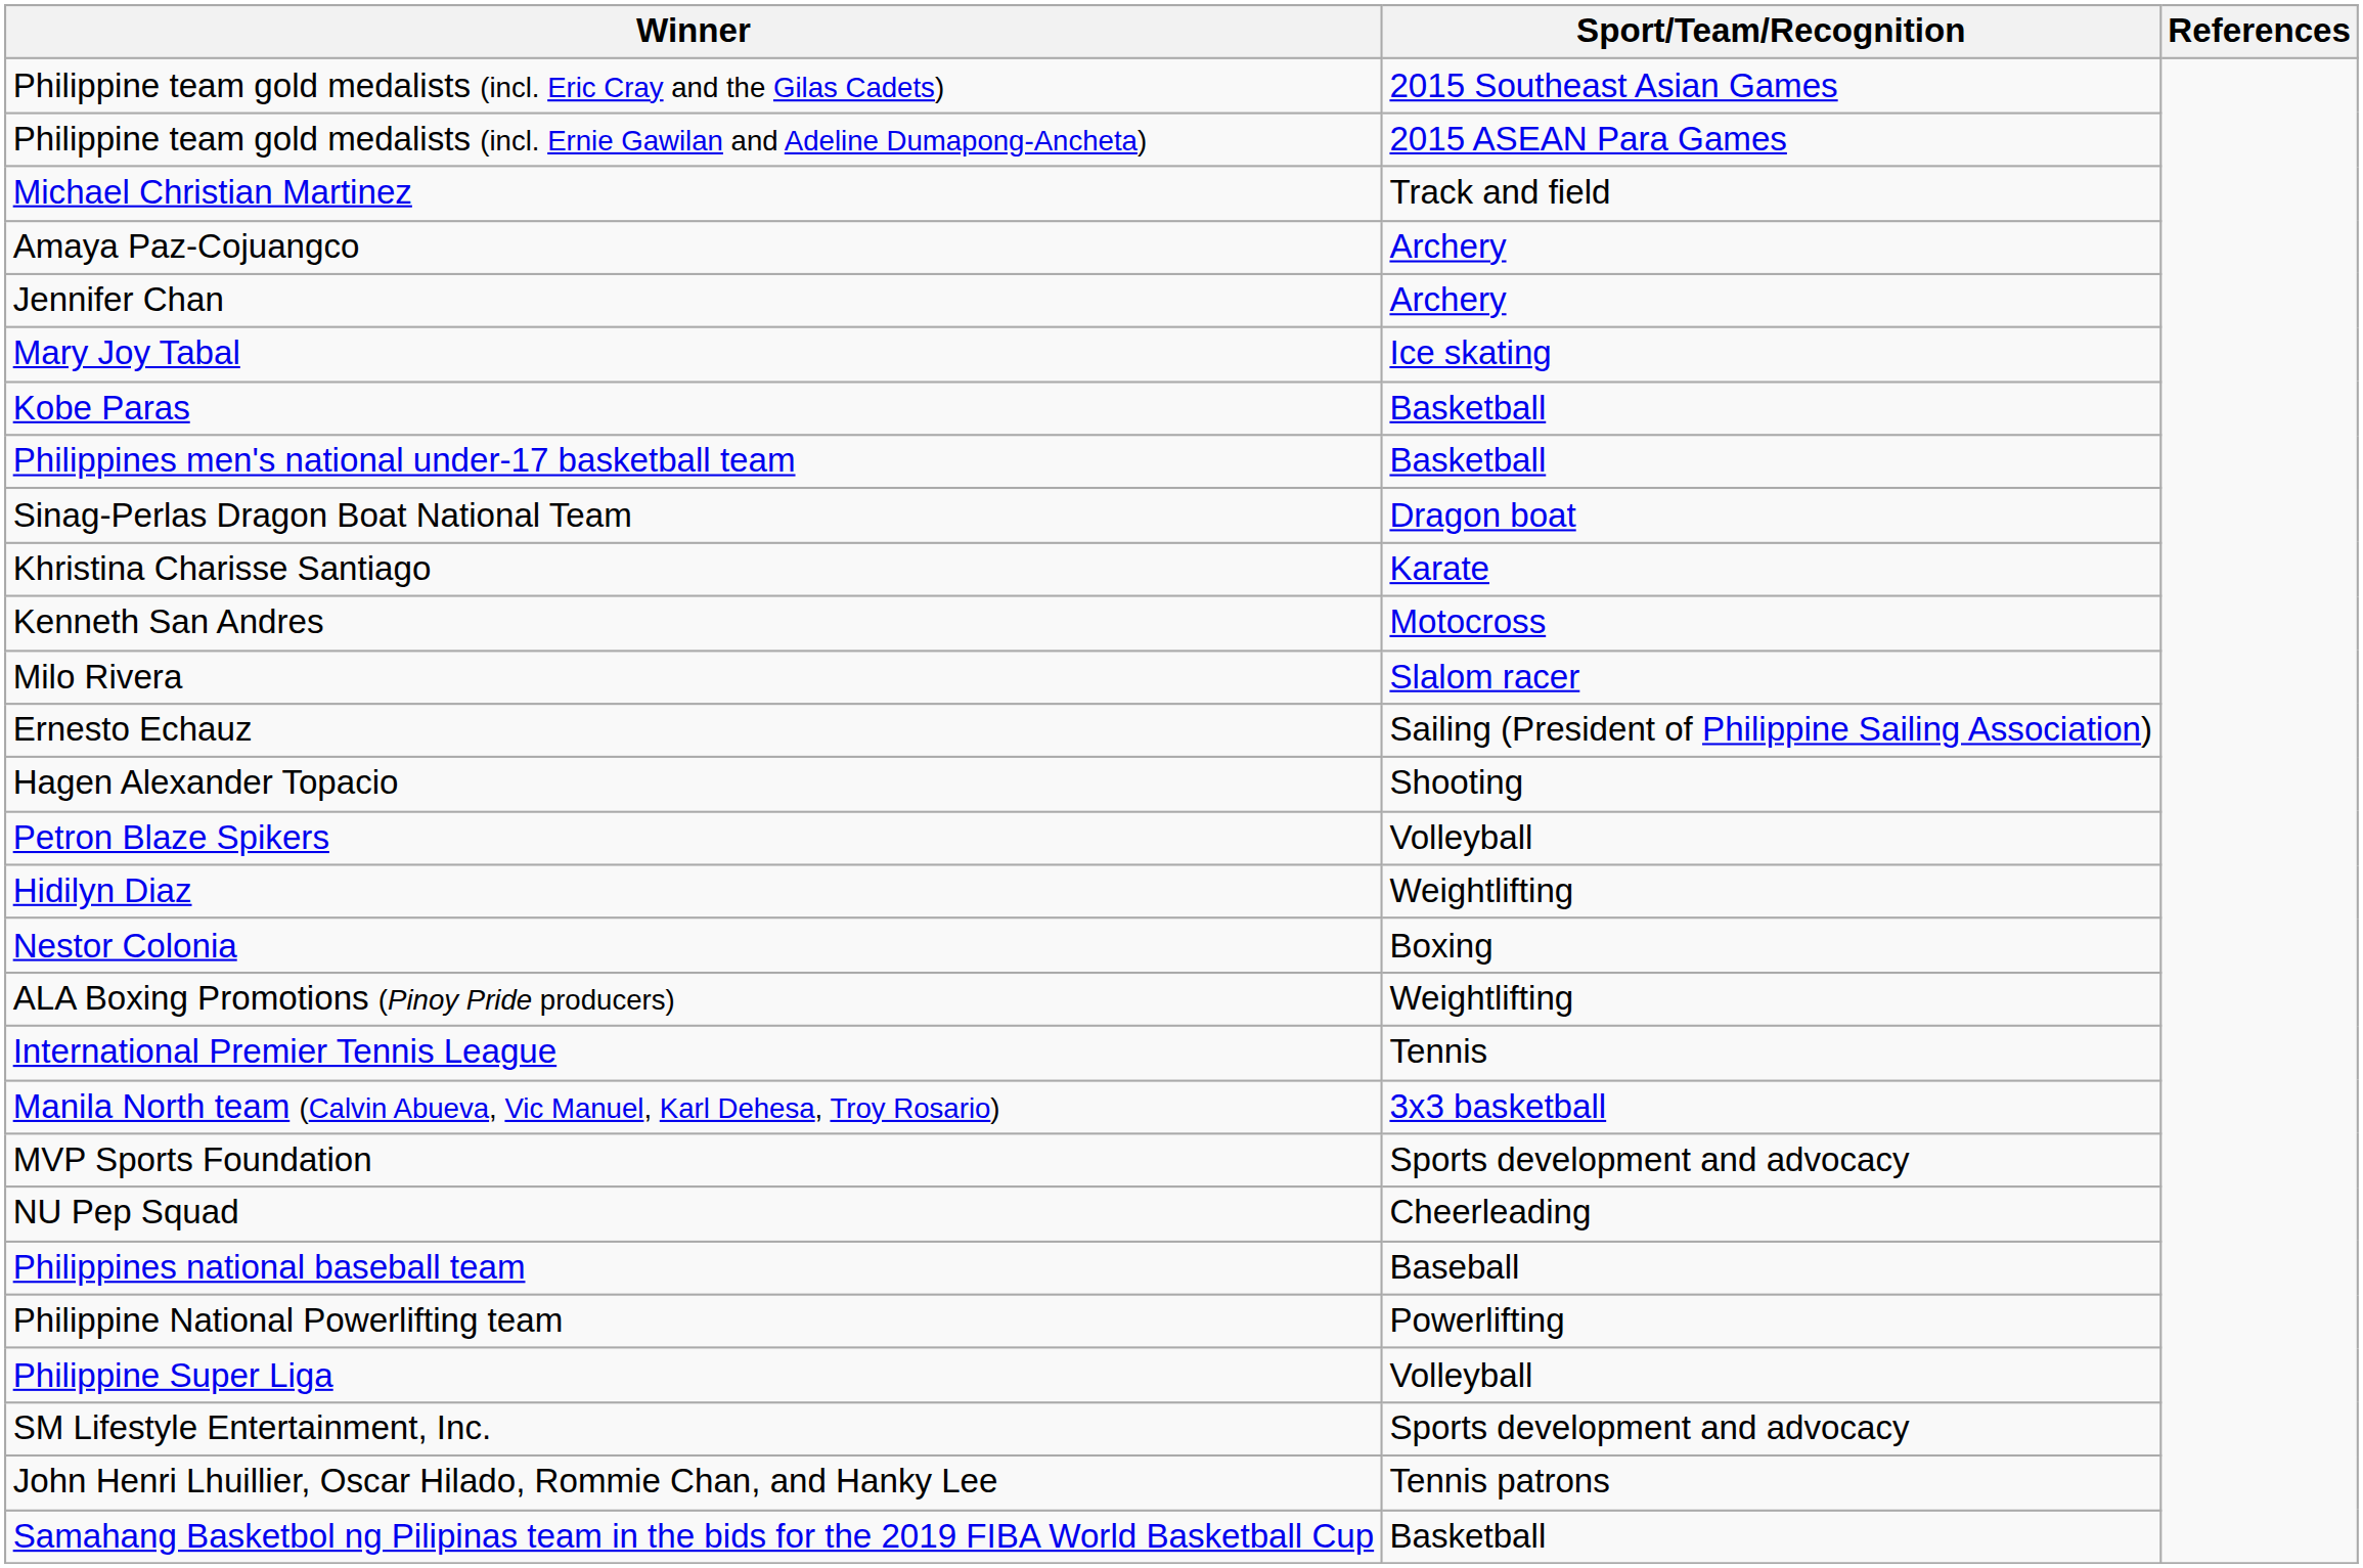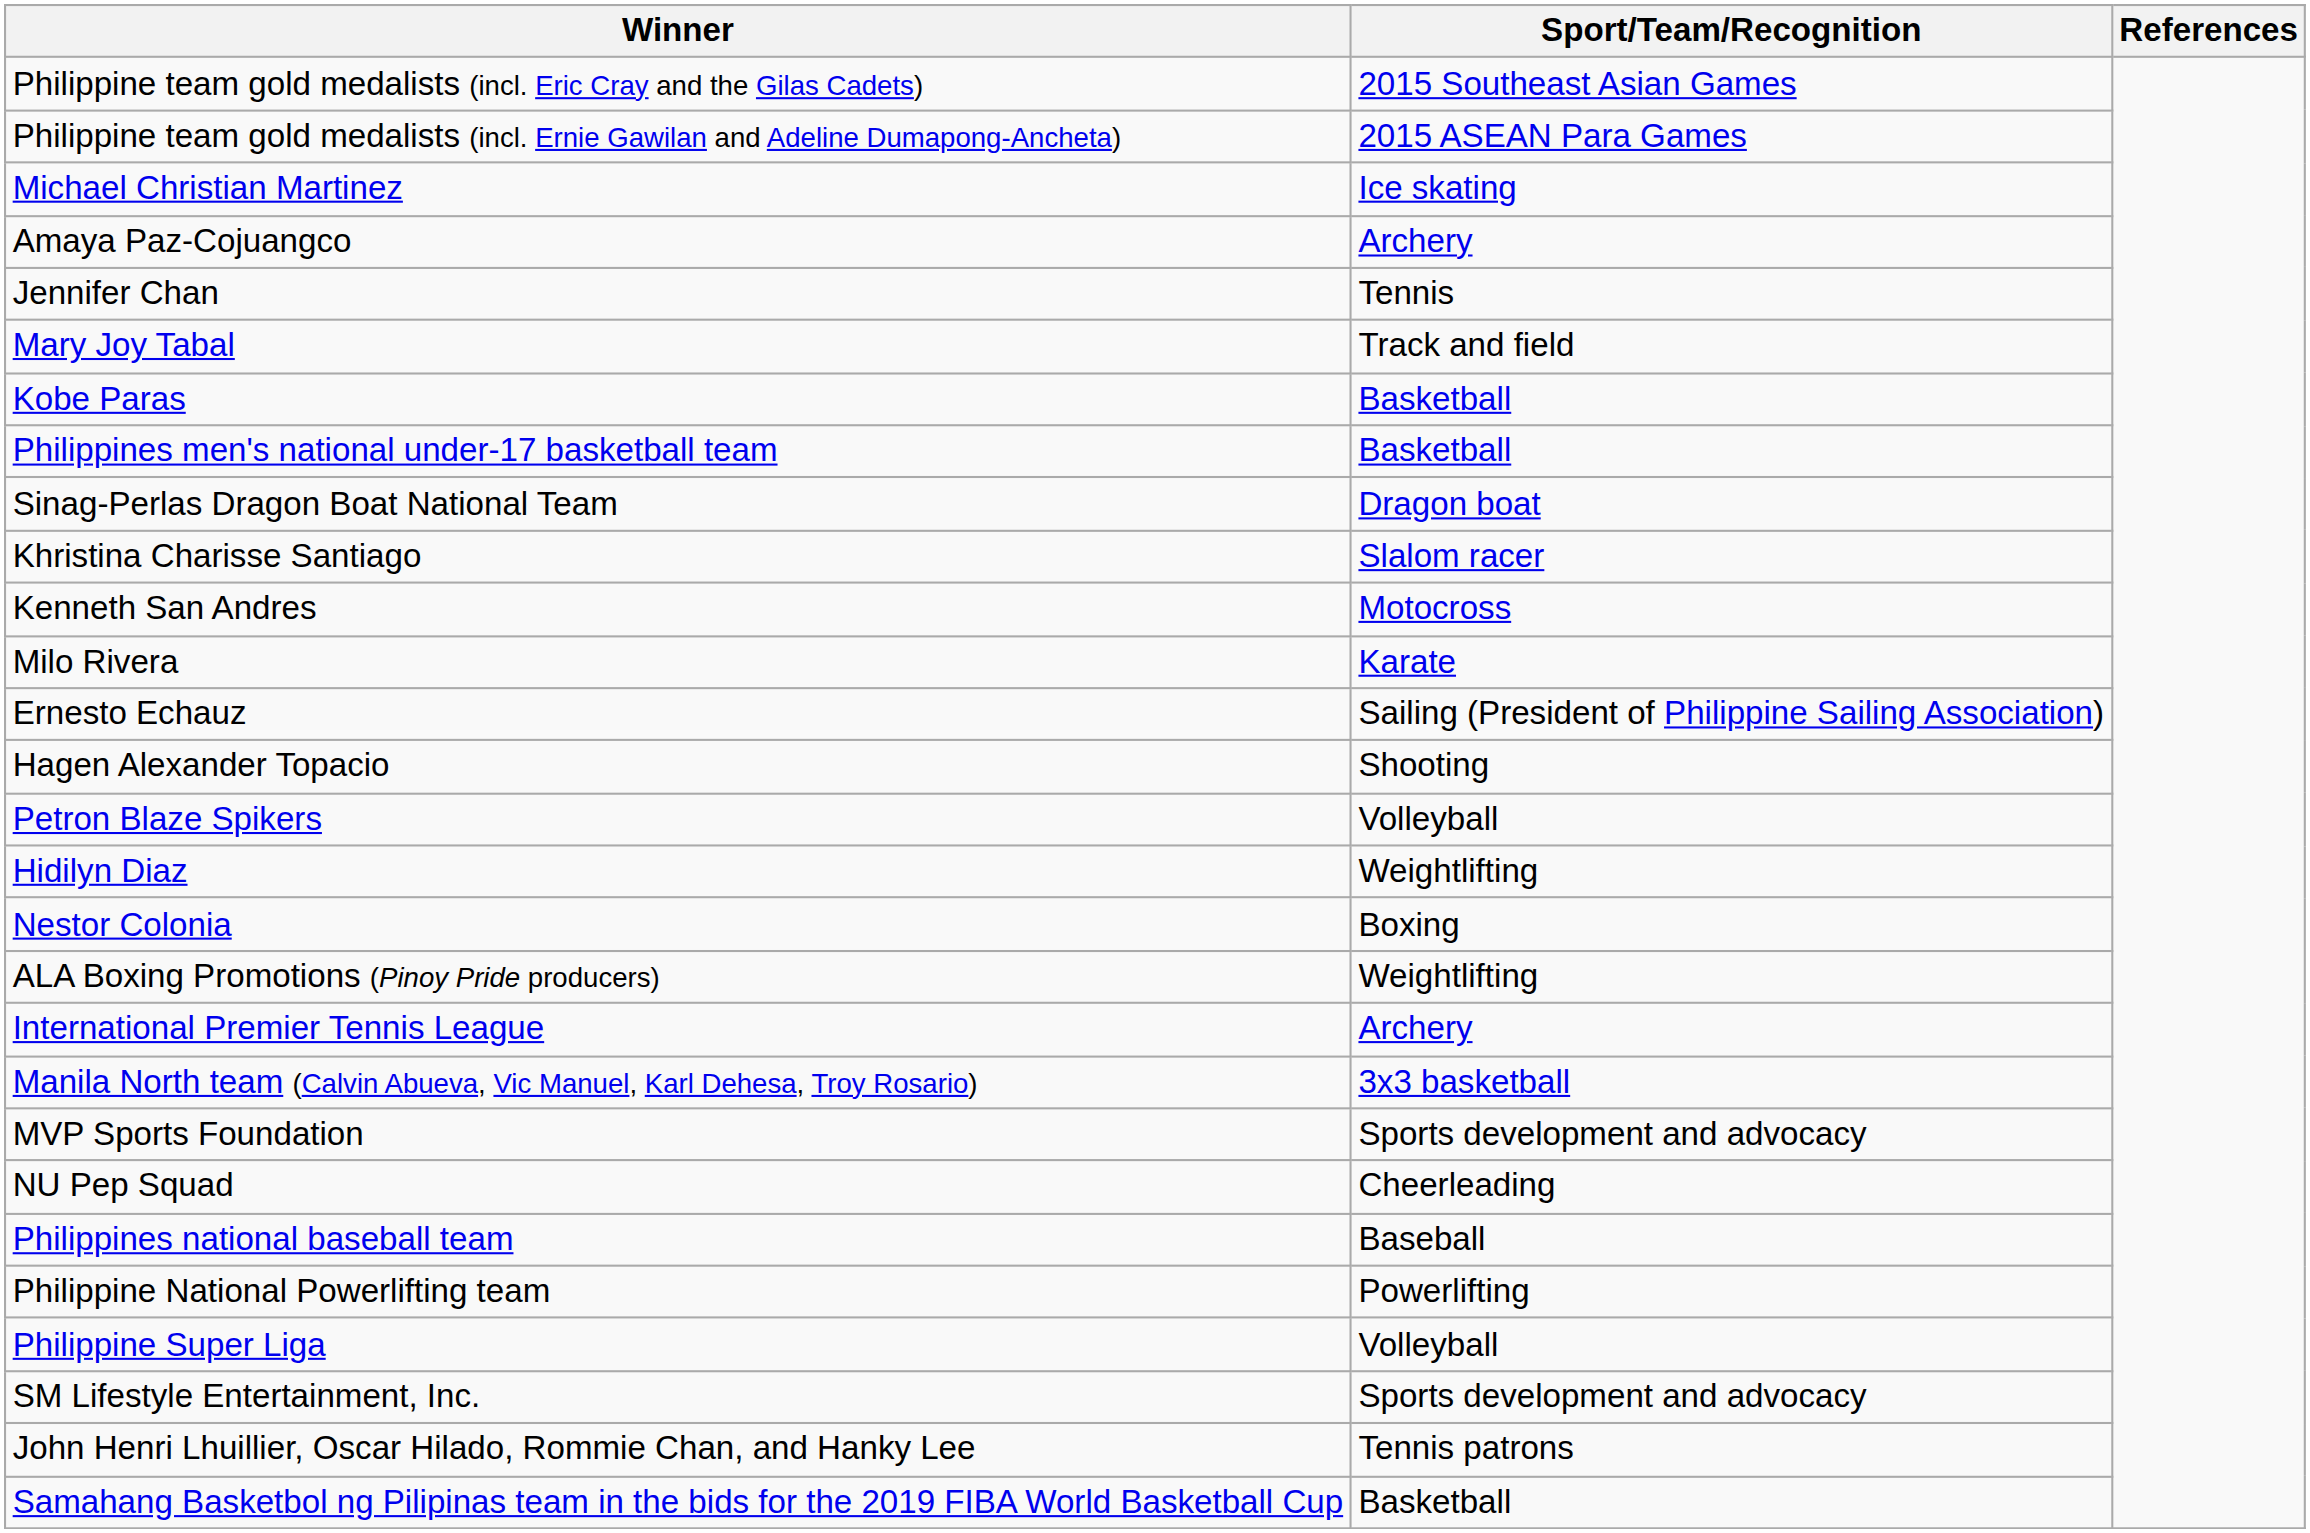Michael Christian Martinez | Sport/Team/Recognition: Track and field -> Ice skating
Jennifer Chan | Sport/Team/Recognition: Archery -> Tennis
Mary Joy Tabal | Sport/Team/Recognition: Ice skating -> Track and field
Khristina Charisse Santiago | Sport/Team/Recognition: Karate -> Slalom racer
Milo Rivera | Sport/Team/Recognition: Slalom racer -> Karate
International Premier Tennis League | Sport/Team/Recognition: Tennis -> Archery
